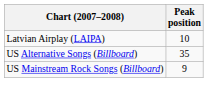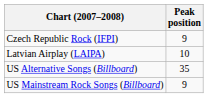+ row: Czech Republic Rock (IFPI) | 9
